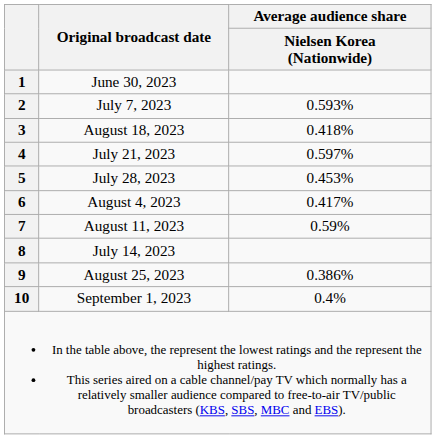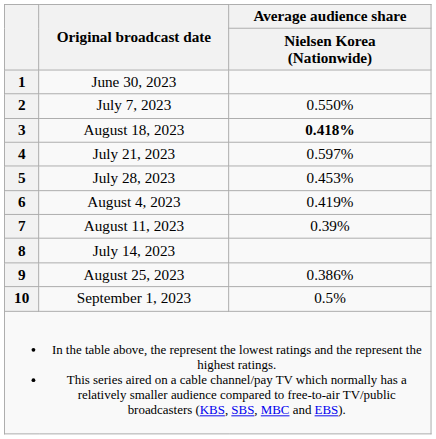2 | Average audience share / Nielsen Korea (Nationwide): 0.593% -> 0.550%
3 | Average audience share / Nielsen Korea (Nationwide): normal -> bold
6 | Average audience share / Nielsen Korea (Nationwide): 0.417% -> 0.419%
7 | Average audience share / Nielsen Korea (Nationwide): 0.59% -> 0.39%
10 | Average audience share / Nielsen Korea (Nationwide): 0.4% -> 0.5%
